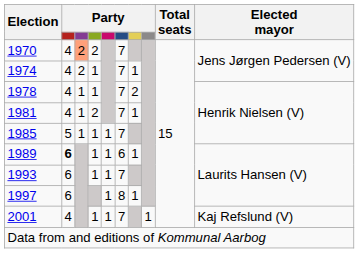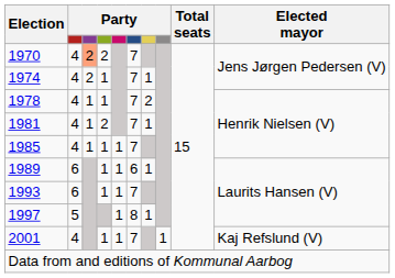1985 | column 2: 5 -> 4
1989 | column 2: bold -> normal
1997 | column 2: 6 -> 5
